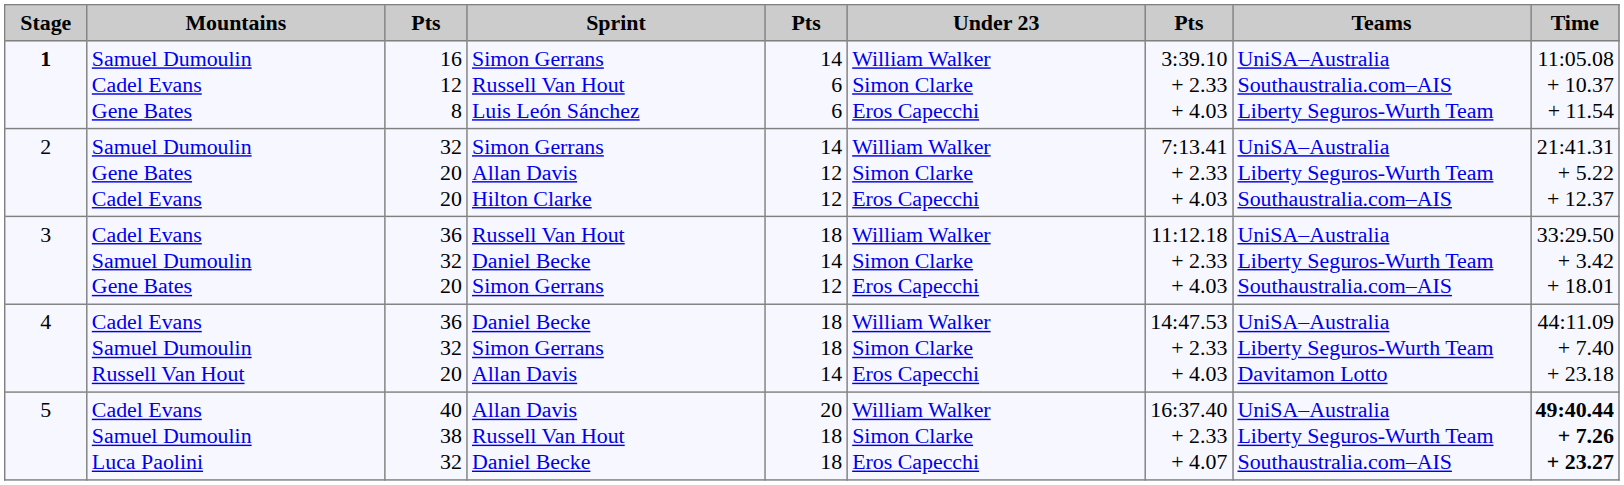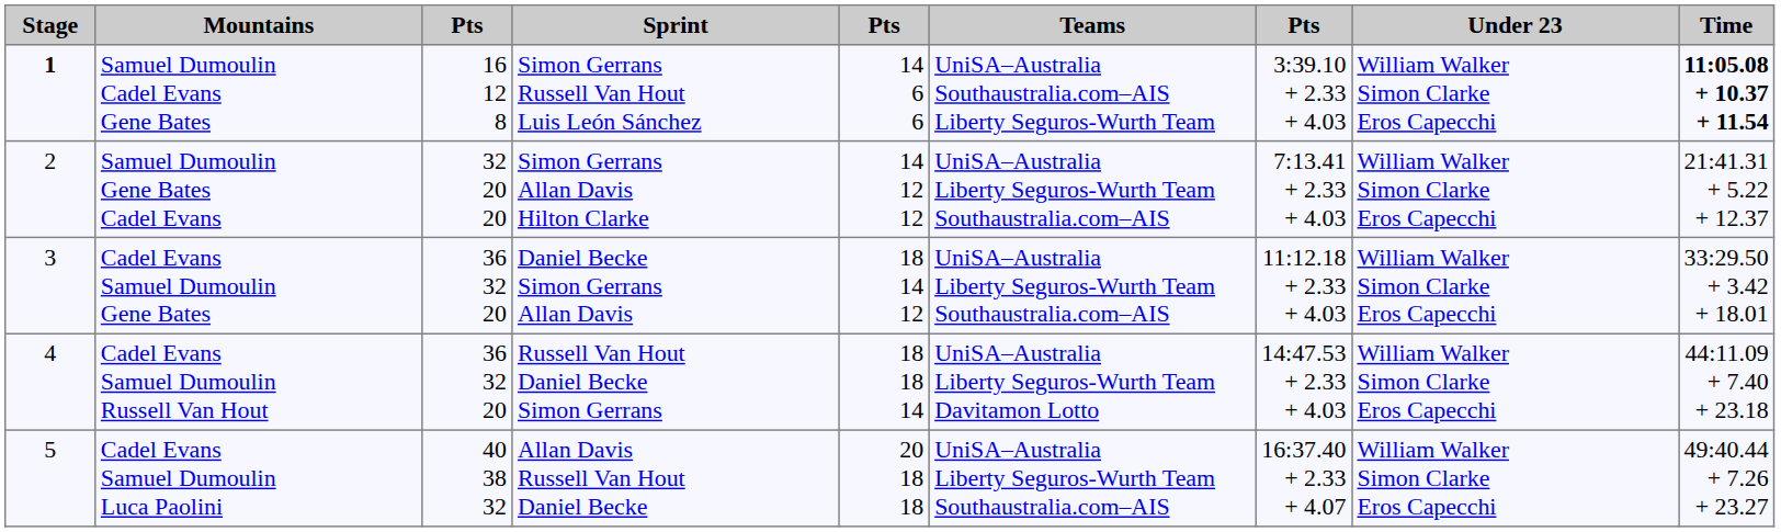columns swapped: Under 23 <-> Teams
Samuel Dumoulin Cadel Evans Gene Bates | Time: normal -> bold
Cadel Evans Samuel Dumoulin Gene Bates | Sprint: Russell Van Hout Daniel Becke Simon Gerrans -> Daniel Becke Simon Gerrans Allan Davis
Cadel Evans Samuel Dumoulin Russell Van Hout | Sprint: Daniel Becke Simon Gerrans Allan Davis -> Russell Van Hout Daniel Becke Simon Gerrans
Cadel Evans Samuel Dumoulin Luca Paolini | Time: bold -> normal
